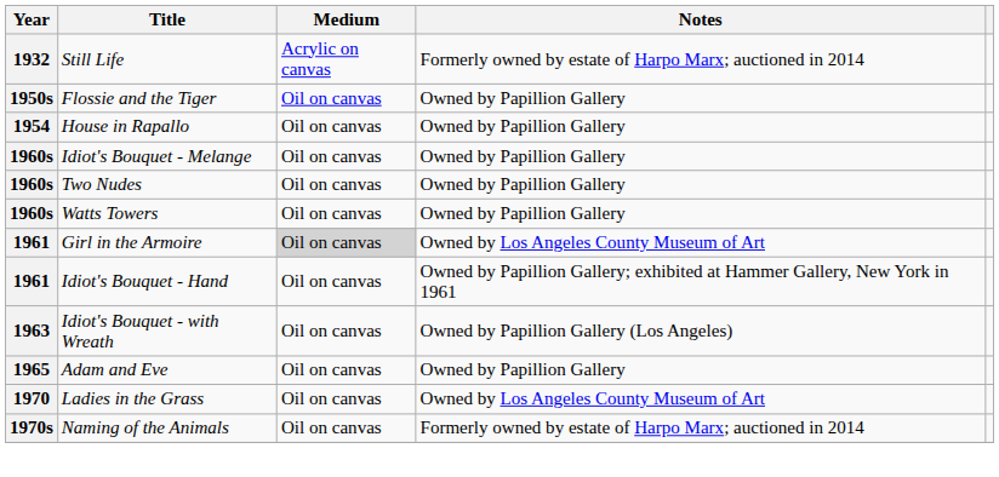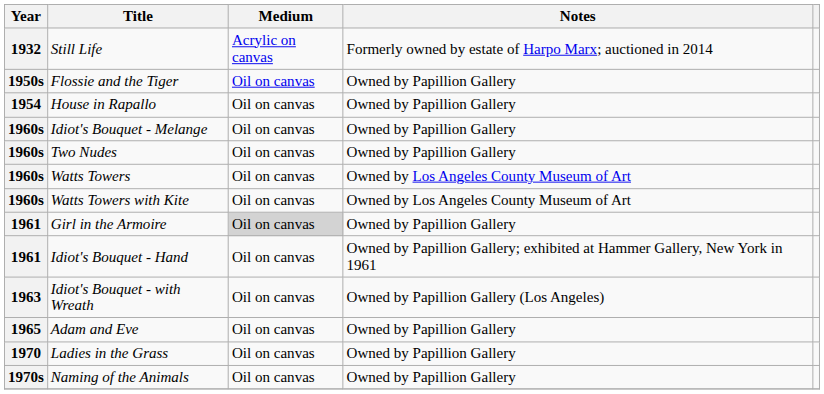Watts Towers | Notes: Owned by Papillion Gallery -> Owned by Los Angeles County Museum of Art
+ row: 1960s | Watts Towers with Kite | Oil on canvas | Owned by Los Angeles County Museum of Art
Girl in the Armoire | Notes: Owned by Los Angeles County Museum of Art -> Owned by Papillion Gallery
Ladies in the Grass | Notes: Owned by Los Angeles County Museum of Art -> Owned by Papillion Gallery
Naming of the Animals | Notes: Formerly owned by estate of Harpo Marx; auctioned in 2014 -> Owned by Papillion Gallery
